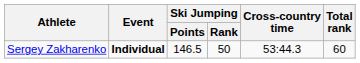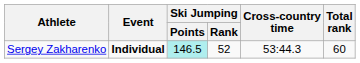Sergey Zakharenko | Ski Jumping / Points: no background -> paleturquoise background
Sergey Zakharenko | Ski Jumping / Rank: 50 -> 52
